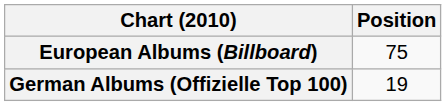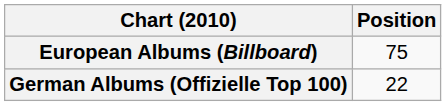German Albums (Offizielle Top 100) | Position: 19 -> 22
